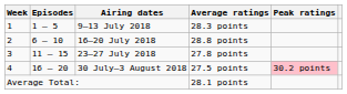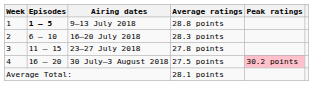9–13 July 2018 | Episodes: normal -> bold
9–13 July 2018 | Average ratings: 28.3 points -> 28.8 points
16–20 July 2018 | Average ratings: 28.8 points -> 28.3 points
